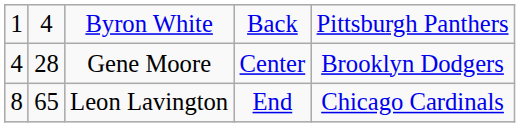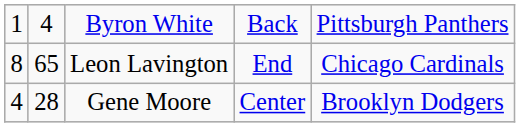rows swapped: Gene Moore <-> Leon Lavington
